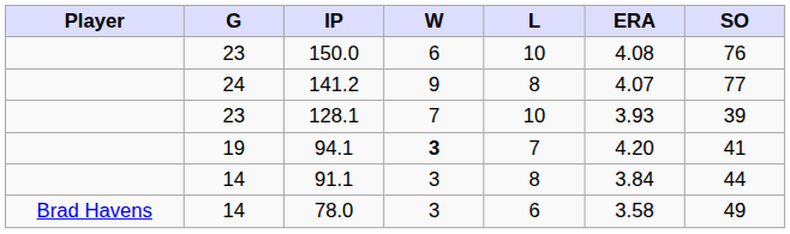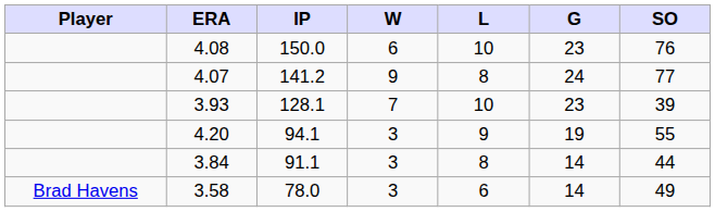columns swapped: G <-> ERA
94.1 | W: bold -> normal
94.1 | L: 7 -> 9
94.1 | SO: 41 -> 55
